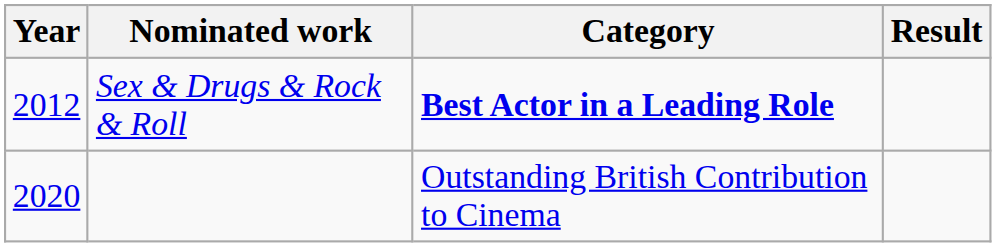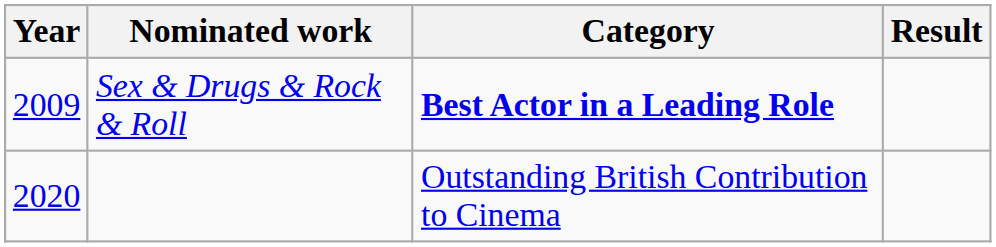Sex & Drugs & Rock & Roll | Year: 2012 -> 2009
